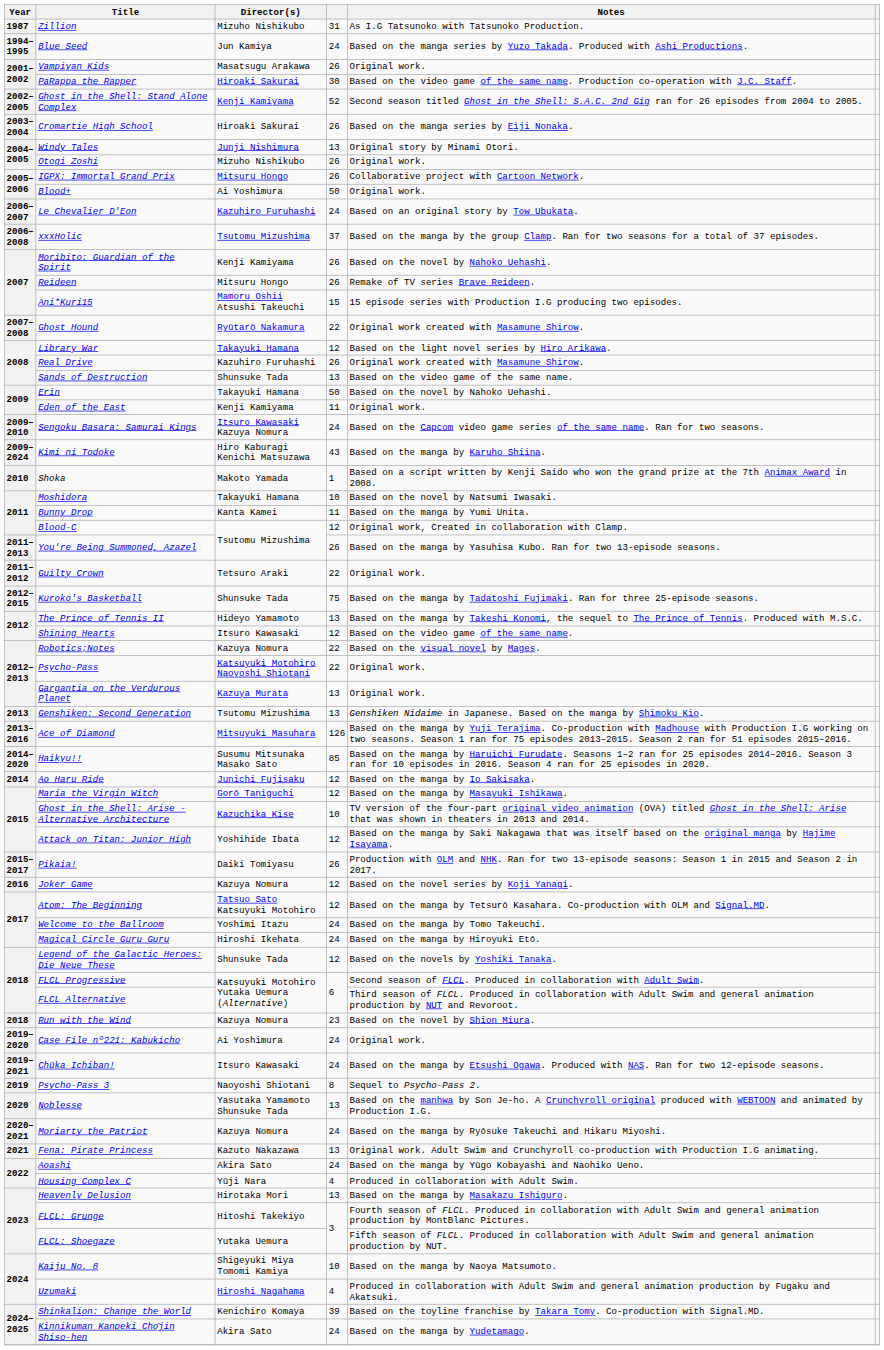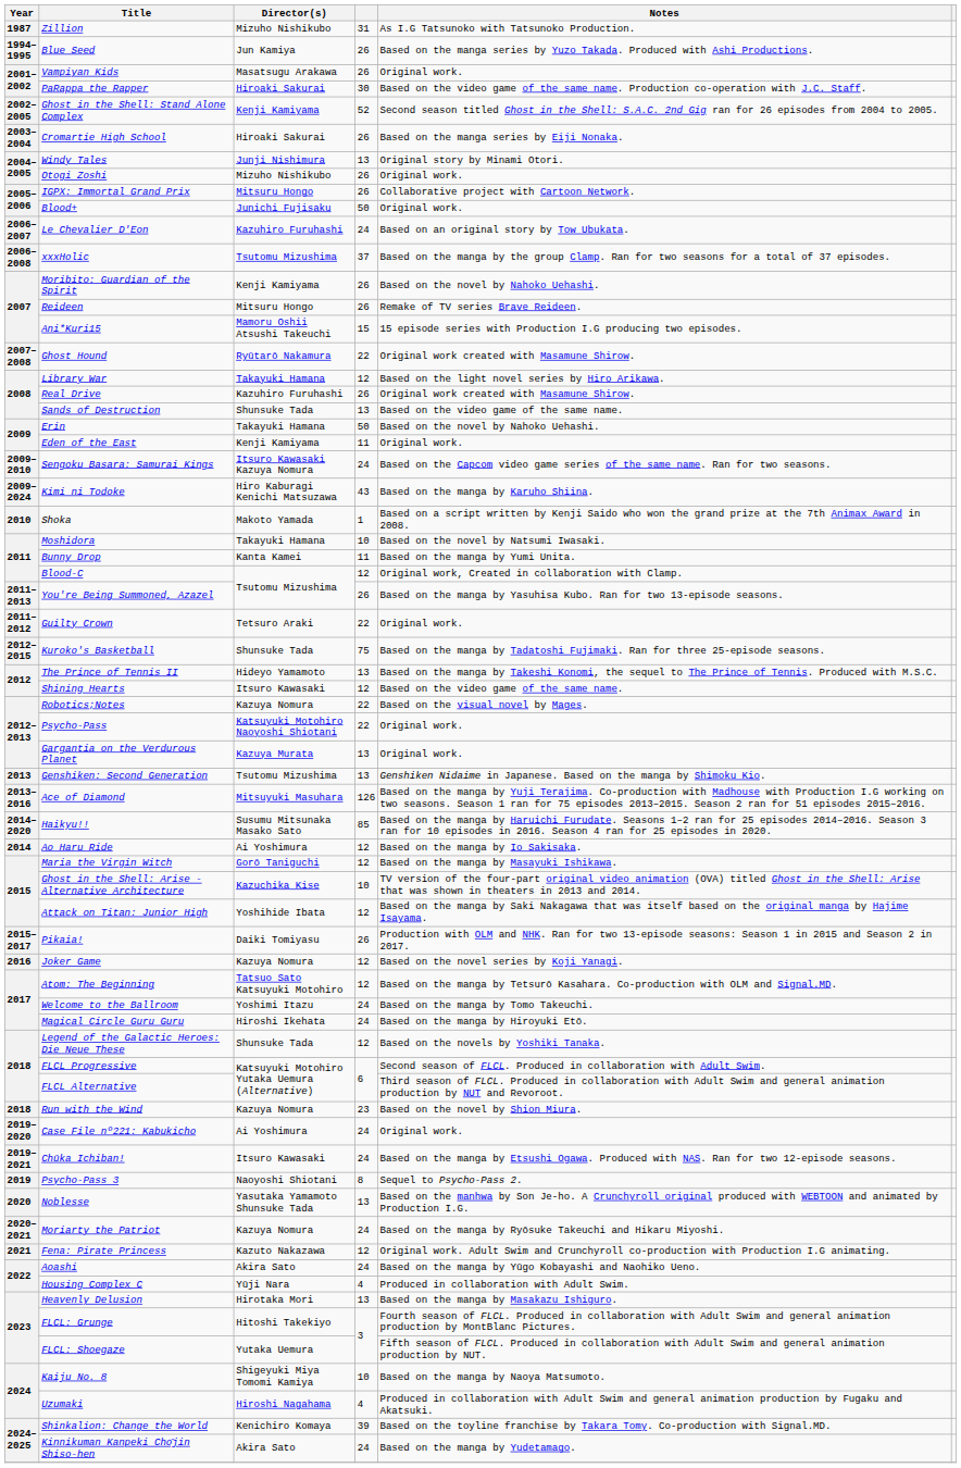Blue Seed | column 4: 24 -> 26
Blood+ | Director(s): Ai Yoshimura -> Junichi Fujisaku
Ao Haru Ride | Director(s): Junichi Fujisaku -> Ai Yoshimura
Fena: Pirate Princess | column 4: 13 -> 12
